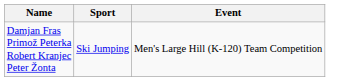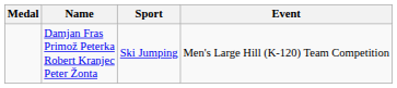+ column: Medal
